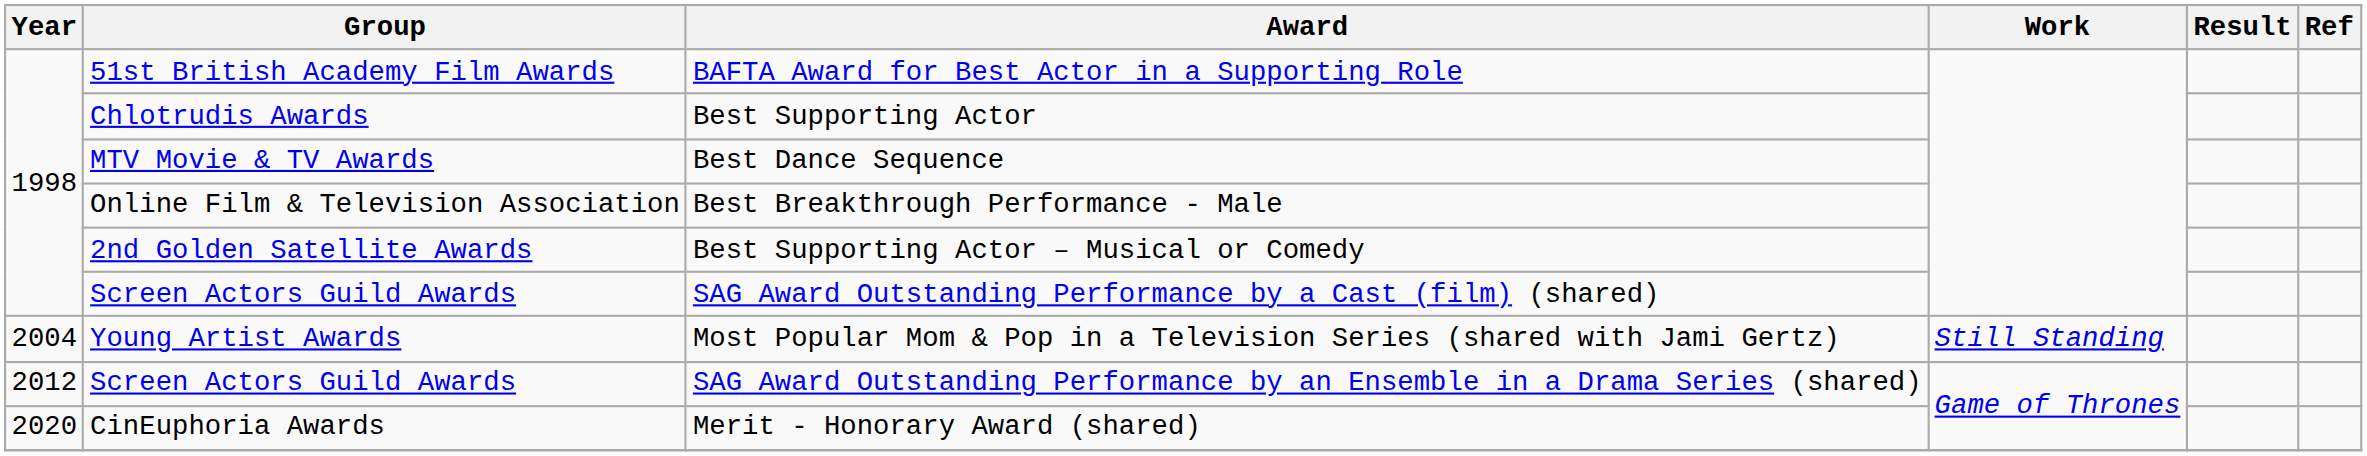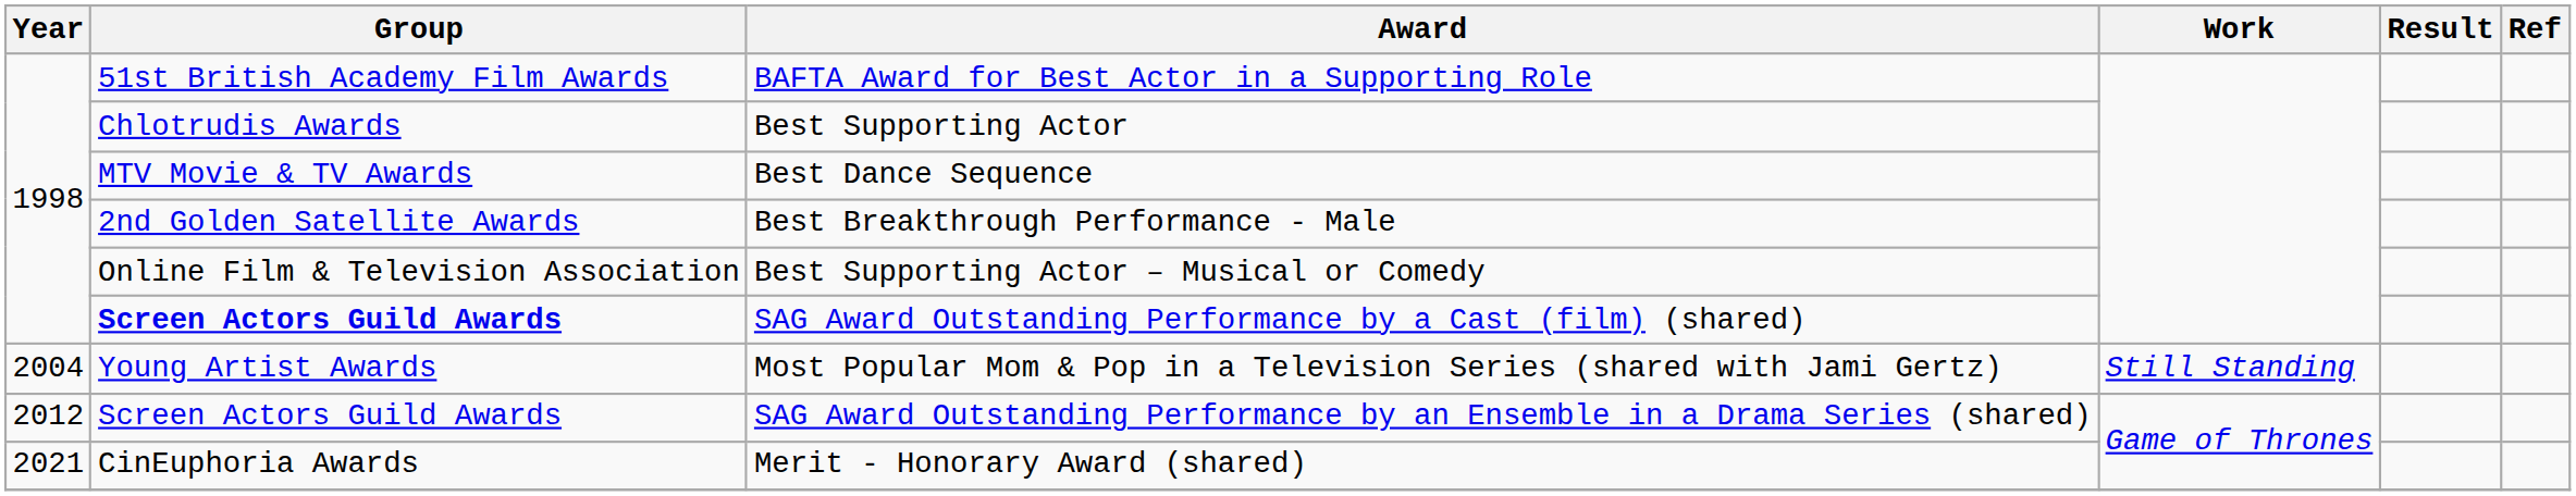Best Breakthrough Performance - Male | Group: Online Film & Television Association -> 2nd Golden Satellite Awards
Best Supporting Actor – Musical or Comedy | Group: 2nd Golden Satellite Awards -> Online Film & Television Association
SAG Award Outstanding Performance by a Cast (film) (shared) | Group: normal -> bold
Merit - Honorary Award (shared) | Year: 2020 -> 2021
